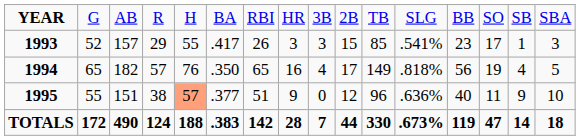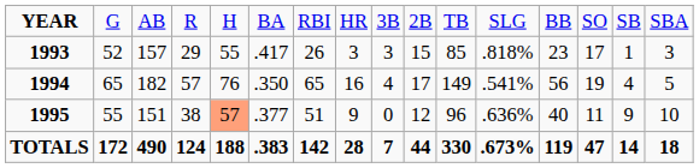1993 | column 12: .541% -> .818%
1994 | column 12: .818% -> .541%
